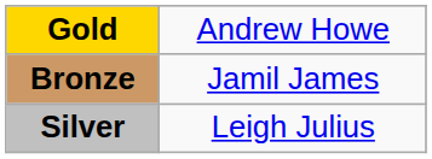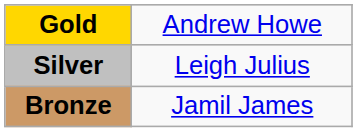rows swapped: Silver <-> Bronze
